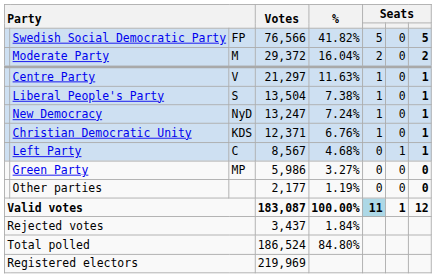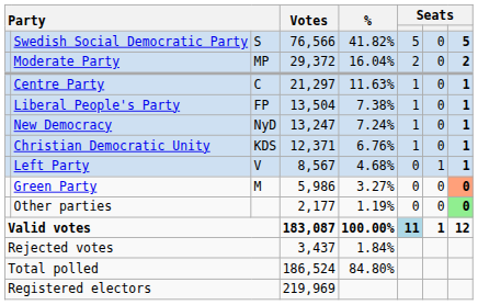Swedish Social Democratic Party | column 3: FP -> S
Moderate Party | column 3: M -> MP
Centre Party | column 3: V -> C
Liberal People's Party | column 3: S -> FP
Left Party | column 3: C -> V
Green Party | column 3: MP -> M
Green Party | column 8: no background -> lightsalmon background
Other parties | column 8: no background -> lightgreen background
